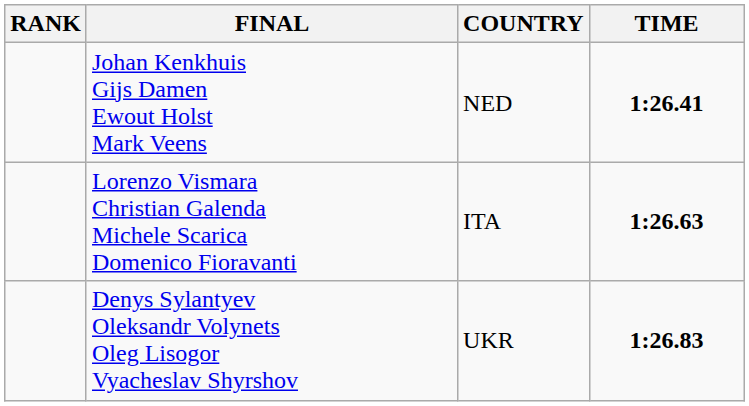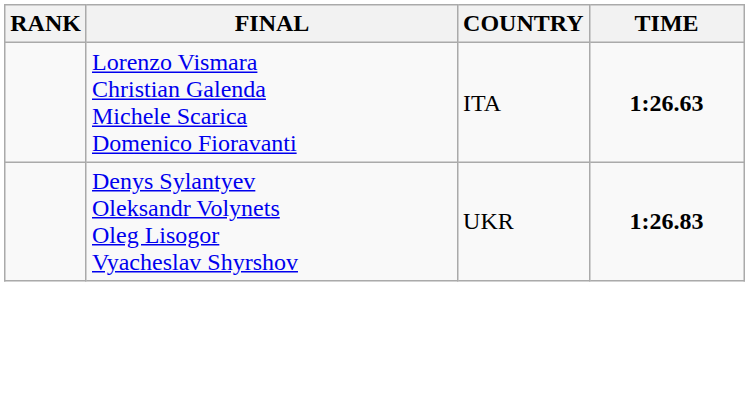- row: Johan Kenkhuis Gijs Damen Ewout Holst Mark Veens | NED | 1:26.41
